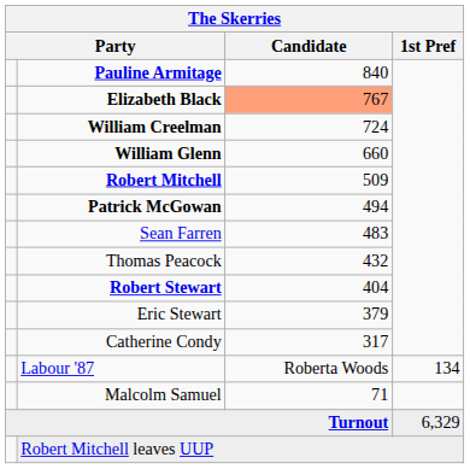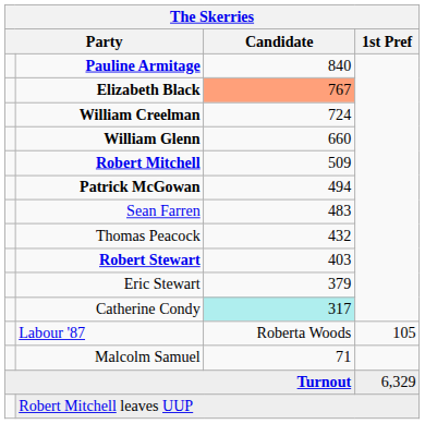Robert Stewart | The Skerries / Candidate: 404 -> 403
Catherine Condy | The Skerries / Candidate: no background -> paleturquoise background
Labour '87 | The Skerries / 1st Pref: 134 -> 105
